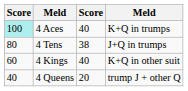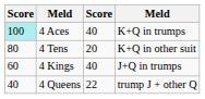4 Tens | column 3: 38 -> 20
4 Tens | column 4: J+Q in trumps -> K+Q in other suit
4 Kings | column 4: K+Q in other suit -> J+Q in trumps
4 Queens | column 3: 20 -> 22
